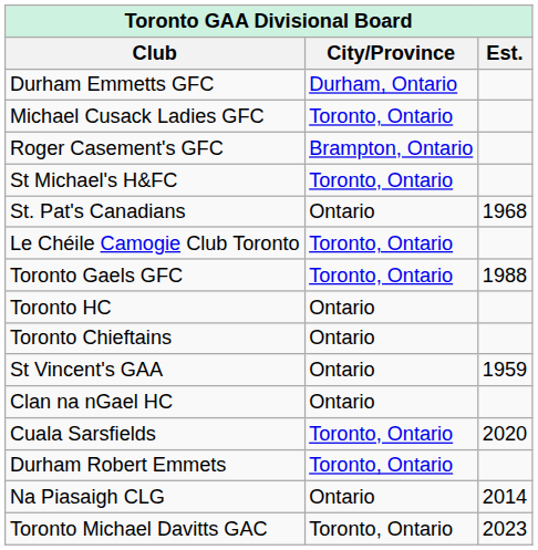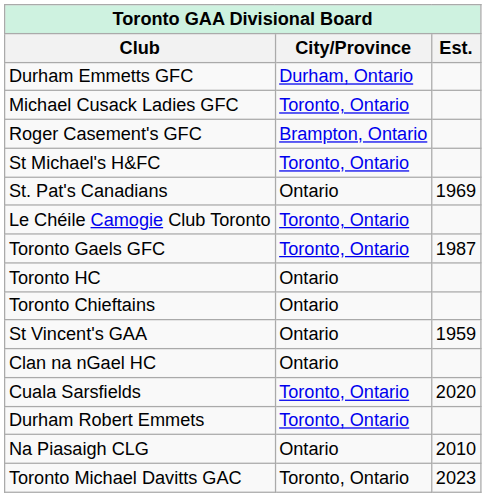St. Pat's Canadians | Est.: 1968 -> 1969
Toronto Gaels GFC | Est.: 1988 -> 1987
Na Piasaigh CLG | Est.: 2014 -> 2010
